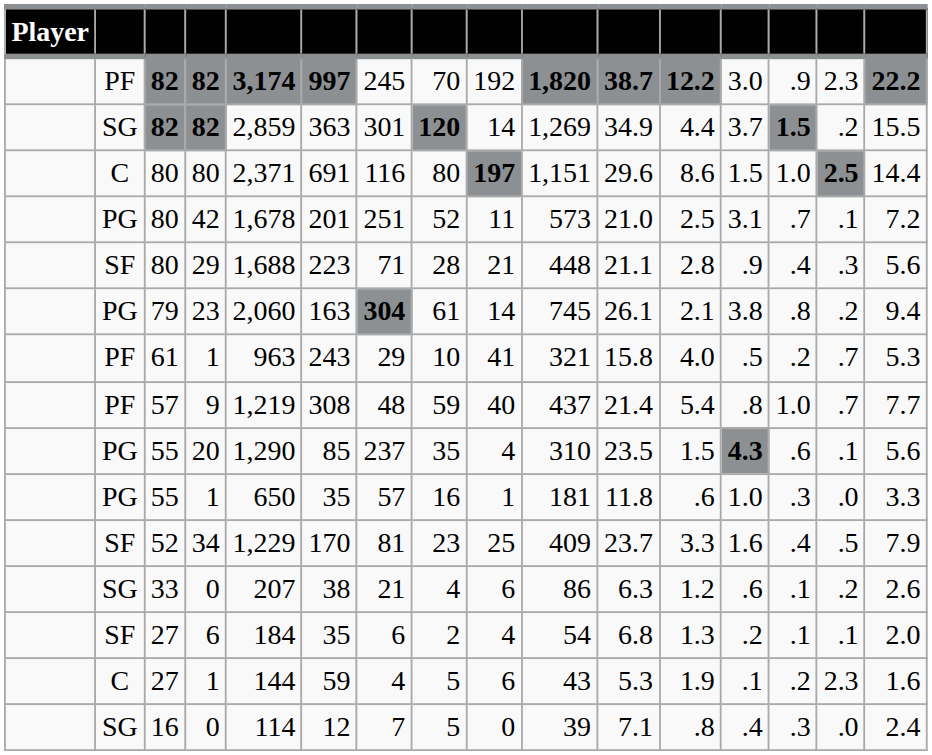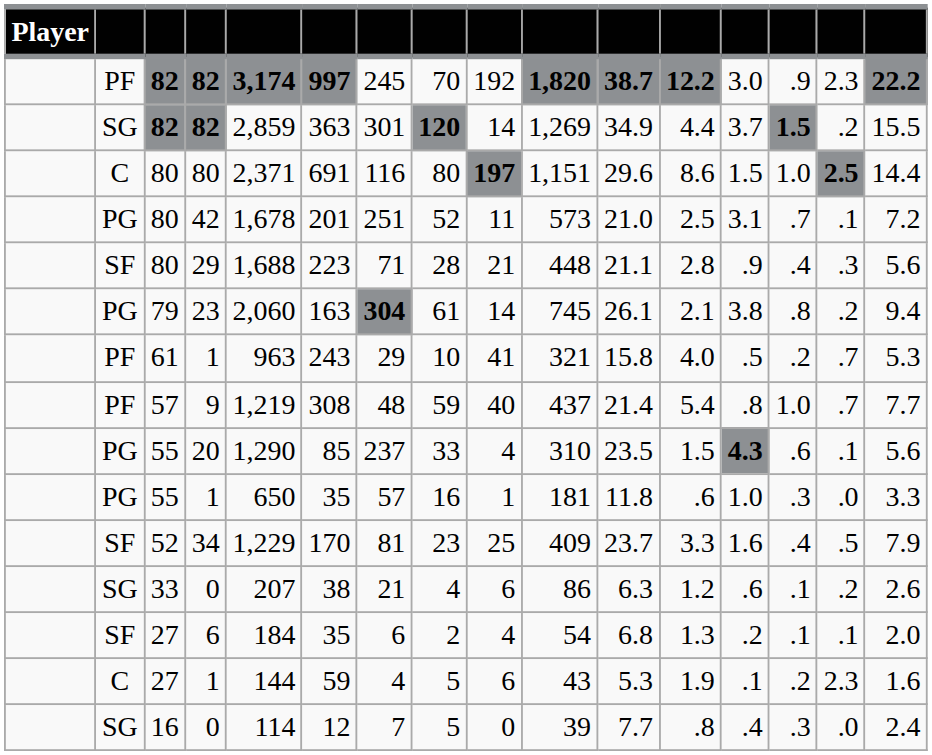20 | column 8: 35 -> 33
16 / 0 | column 11: 7.1 -> 7.7
